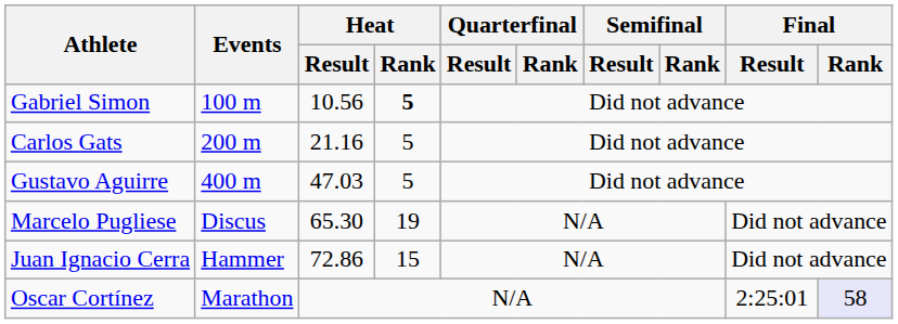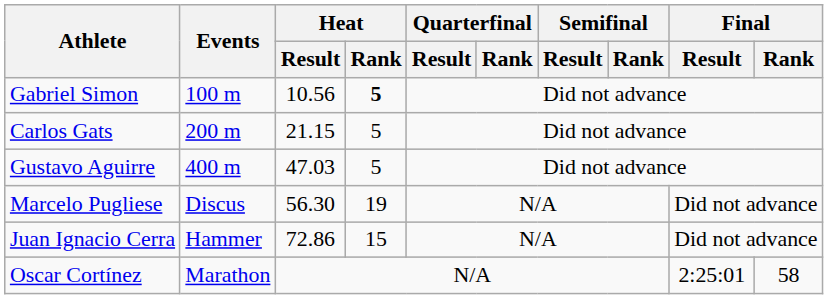Carlos Gats | Heat / Result: 21.16 -> 21.15
Marcelo Pugliese | Heat / Result: 65.30 -> 56.30
Oscar Cortínez | Final / Rank: lavender background -> no background
